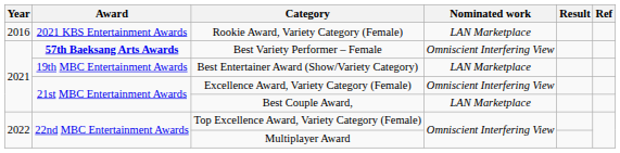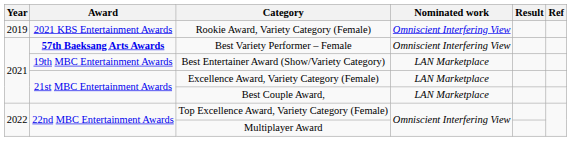Rookie Award, Variety Category (Female) | Year: 2016 -> 2019
Rookie Award, Variety Category (Female) | Nominated work: LAN Marketplace -> Omniscient Interfering View
Excellence Award, Variety Category (Female) | Nominated work: Omniscient Interfering View -> LAN Marketplace
